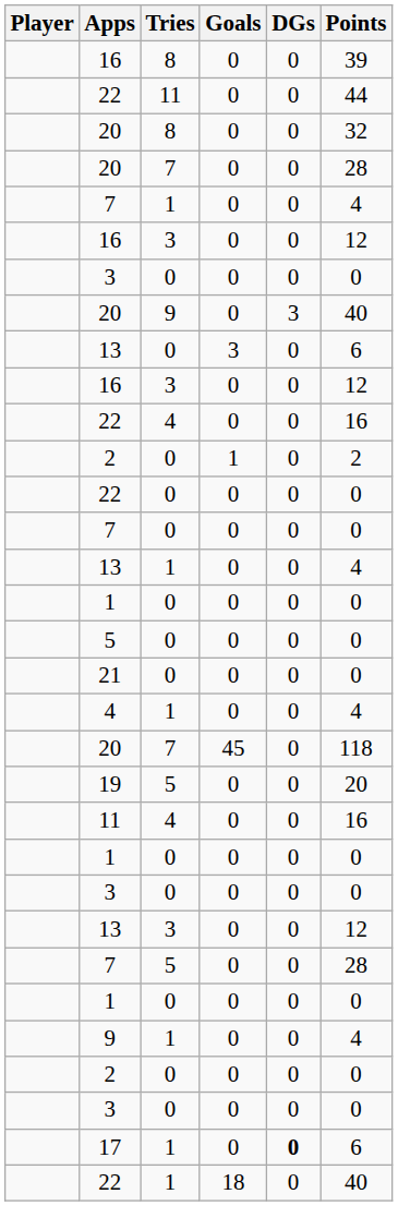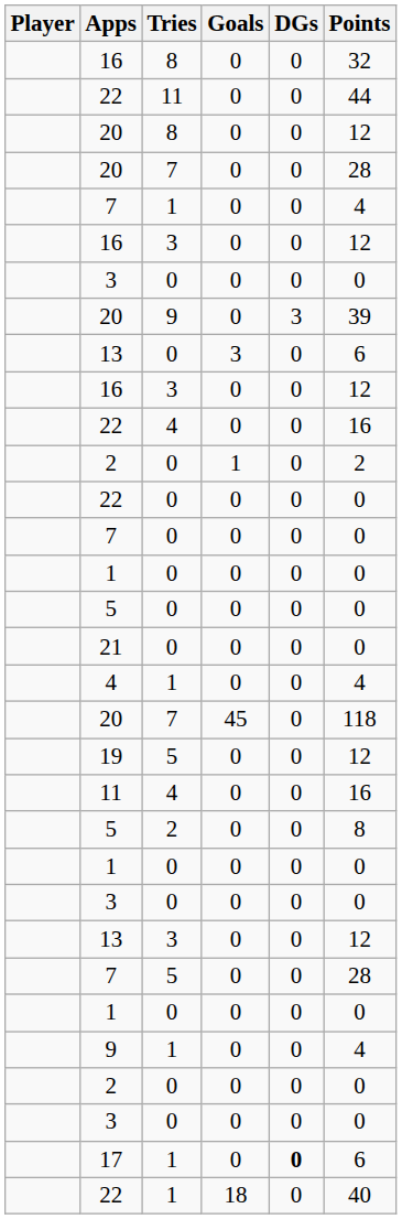16 / 8 | Points: 39 -> 32
20 / 8 | Points: 32 -> 12
20 / 9 | Points: 40 -> 39
- row: 13 | 1 | 0 | 0 | 4
19 | Points: 20 -> 12
+ row: 5 | 2 | 0 | 0 | 8
